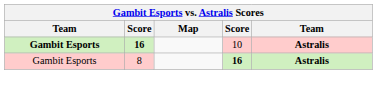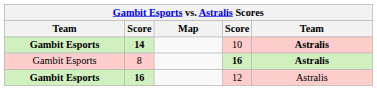10 | column 2: 16 -> 14
+ row: Gambit Esports | 16 | 12 | Astralis
